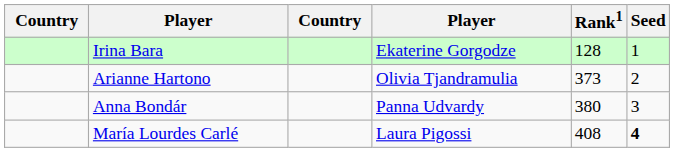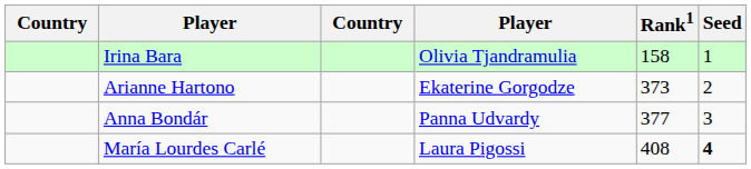Irina Bara | column 4: Ekaterine Gorgodze -> Olivia Tjandramulia
Irina Bara | Rank1: 128 -> 158
Arianne Hartono | column 4: Olivia Tjandramulia -> Ekaterine Gorgodze
Anna Bondár | Rank1: 380 -> 377
